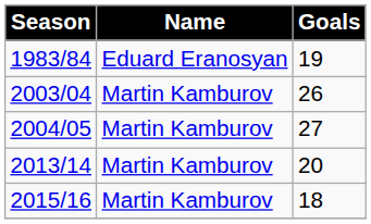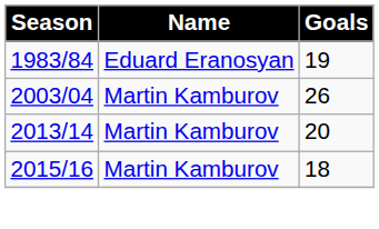- row: 2004/05 | Martin Kamburov | 27
